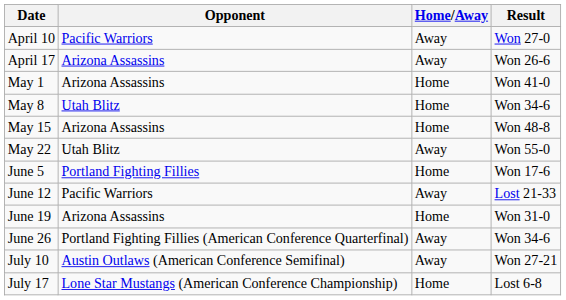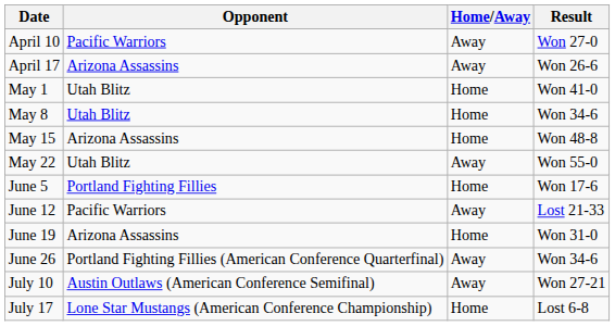May 1 | Opponent: Arizona Assassins -> Utah Blitz
